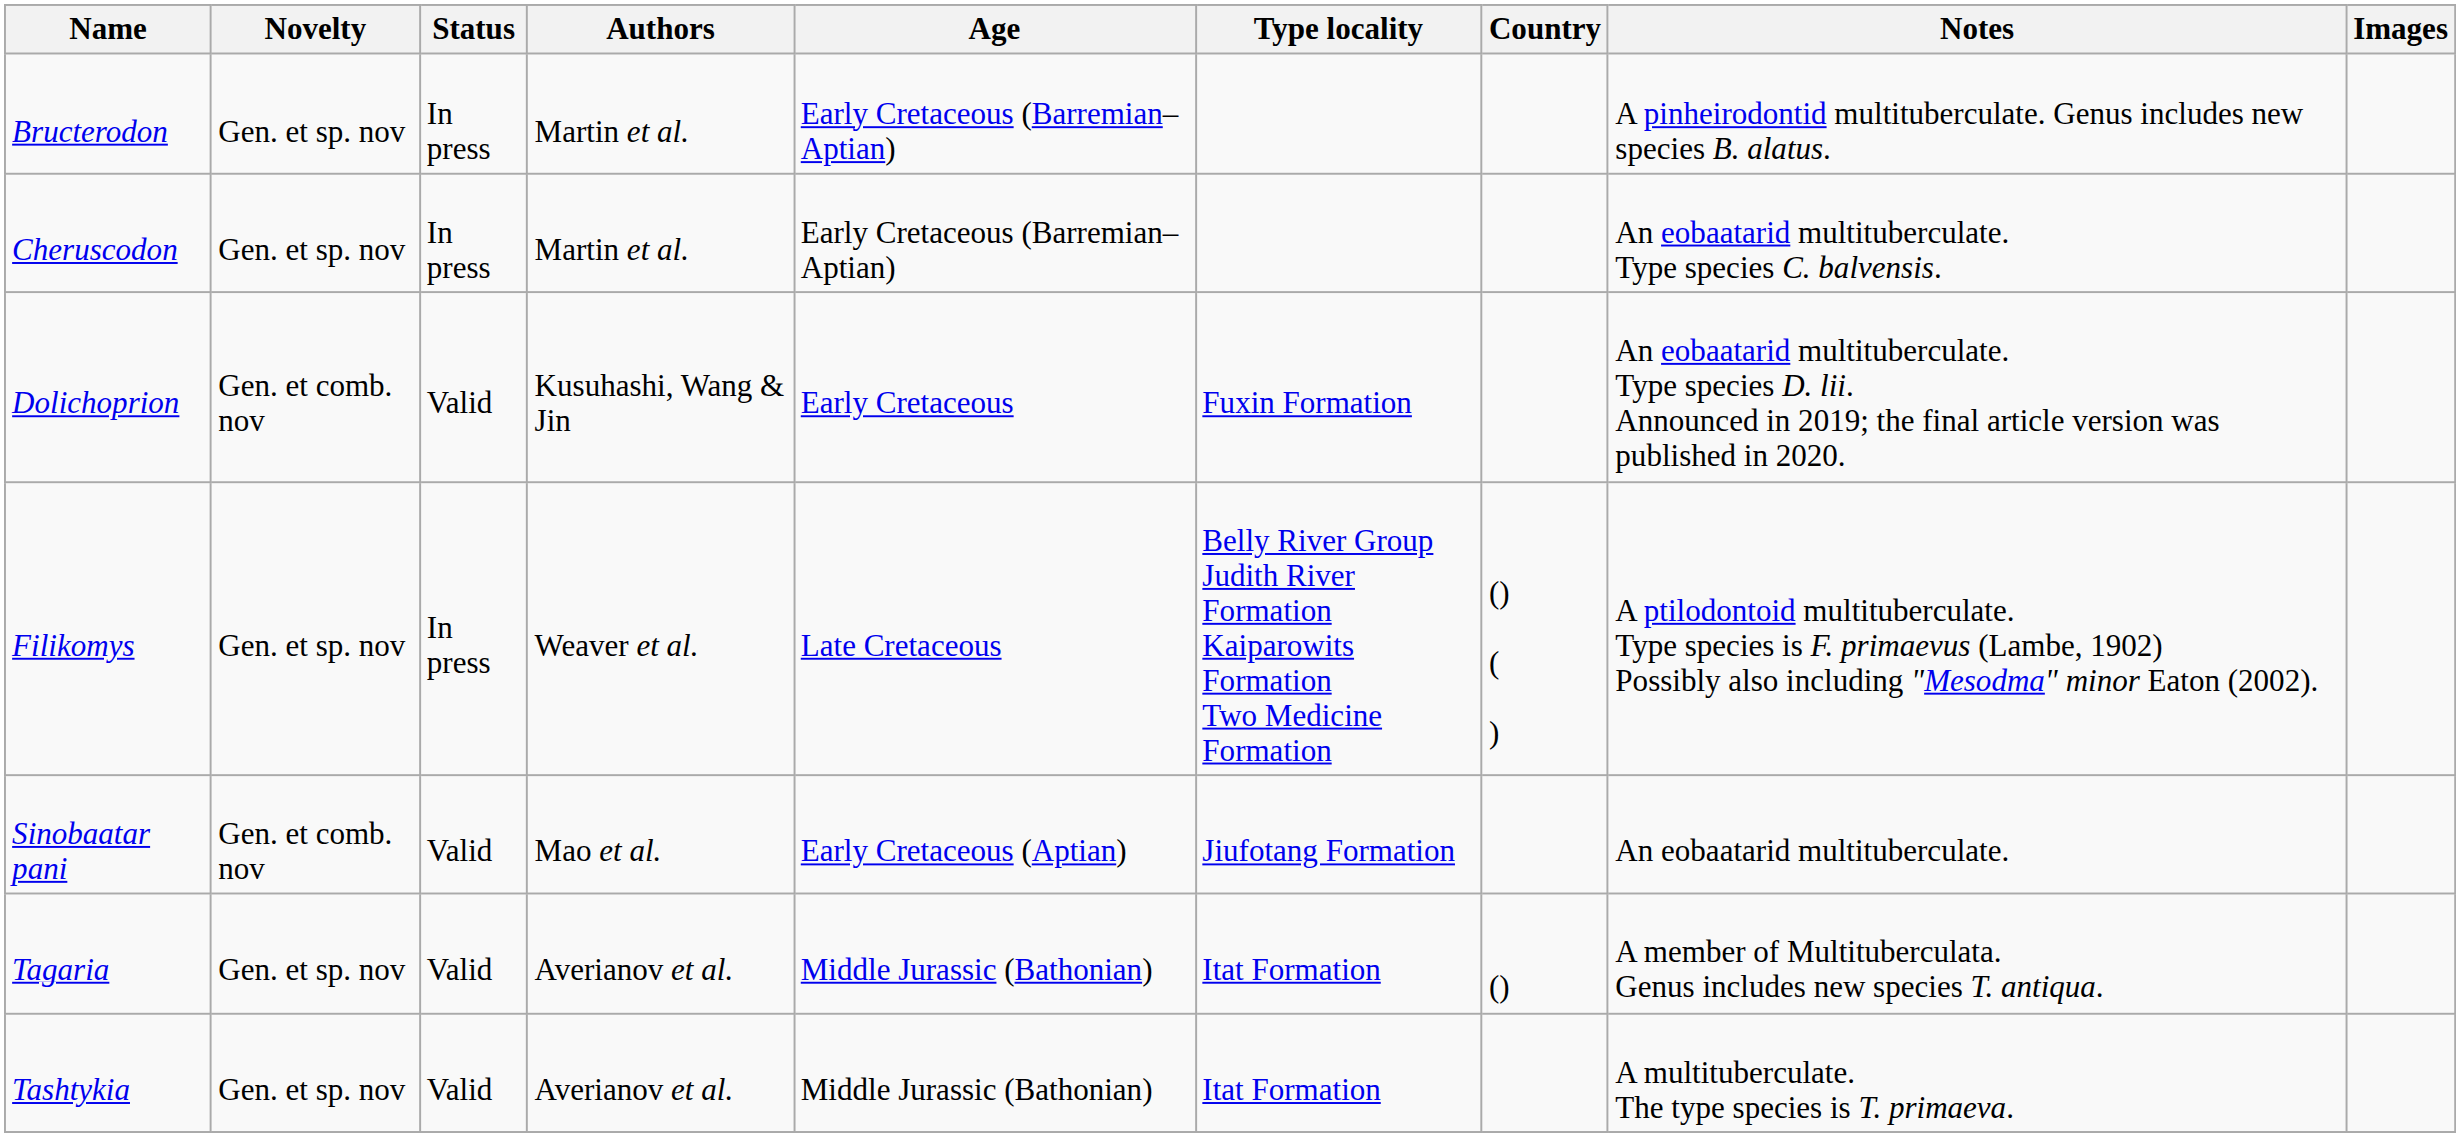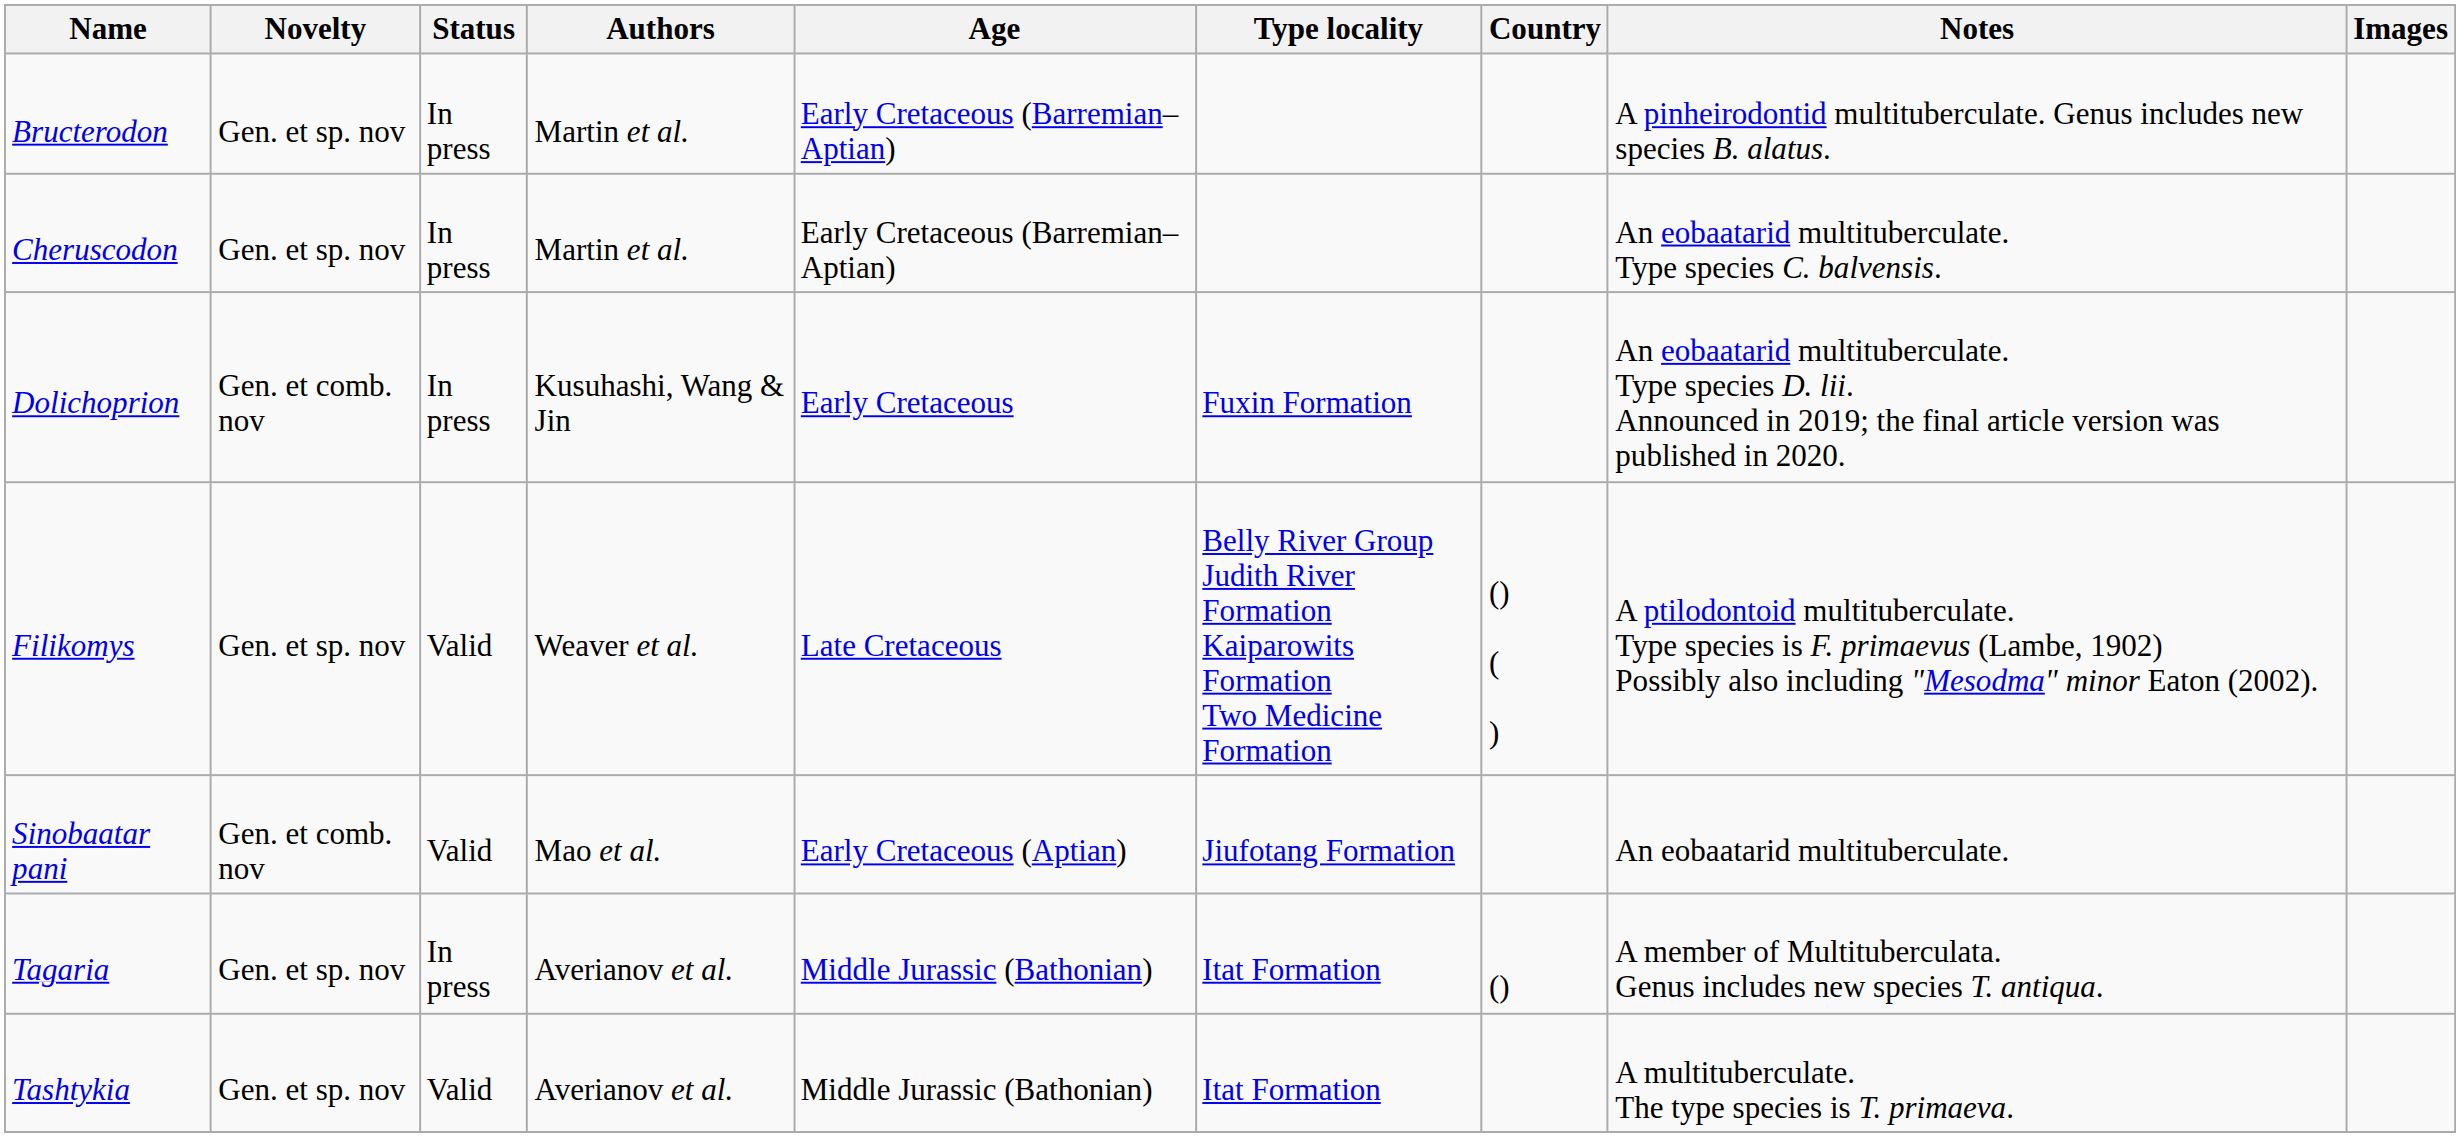Dolichoprion | Status: Valid -> In press
Filikomys | Status: In press -> Valid
Tagaria | Status: Valid -> In press
